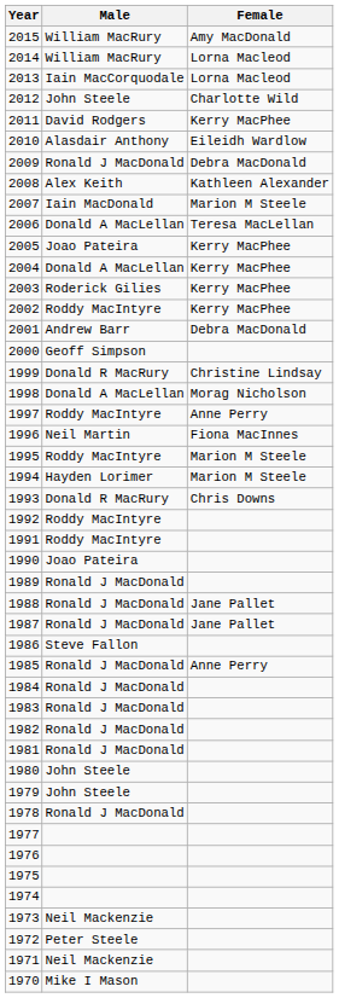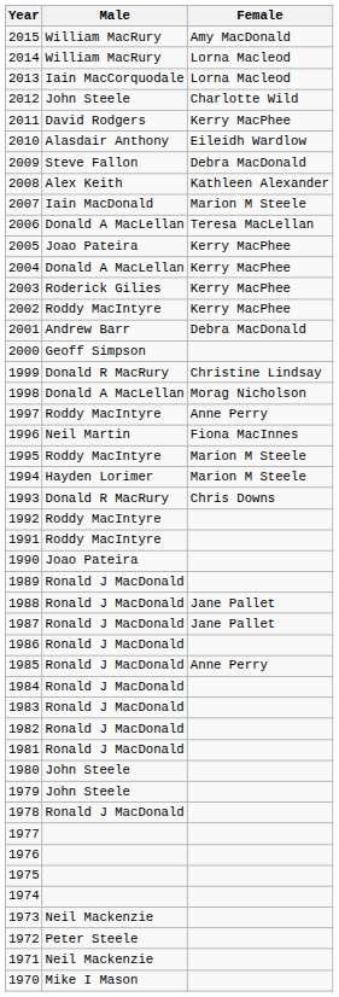2009 | Male: Ronald J MacDonald -> Steve Fallon
1986 | Male: Steve Fallon -> Ronald J MacDonald
